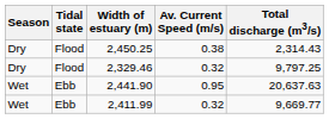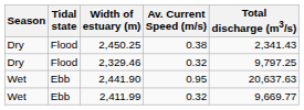2,450.25 | Total discharge (m3/s): 2,314.43 -> 2,341.43
